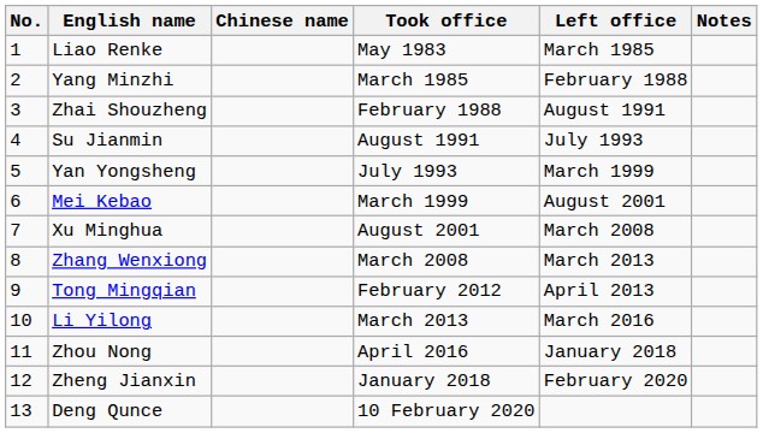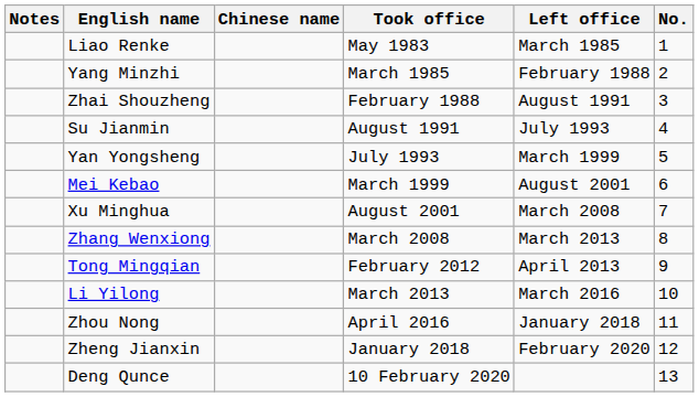columns swapped: No. <-> Notes
